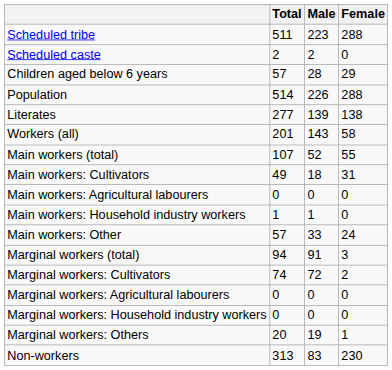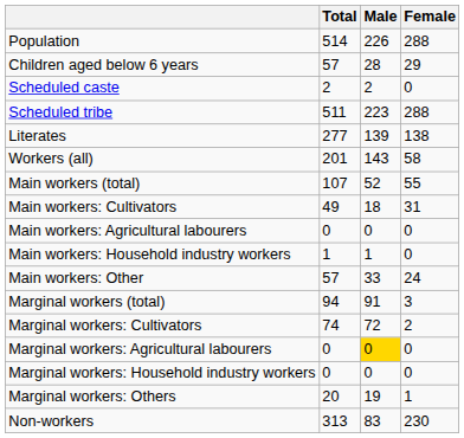rows swapped: Population <-> Scheduled tribe
rows swapped: Children aged below 6 years <-> Scheduled caste
Marginal workers: Agricultural labourers | Male: no background -> gold background
